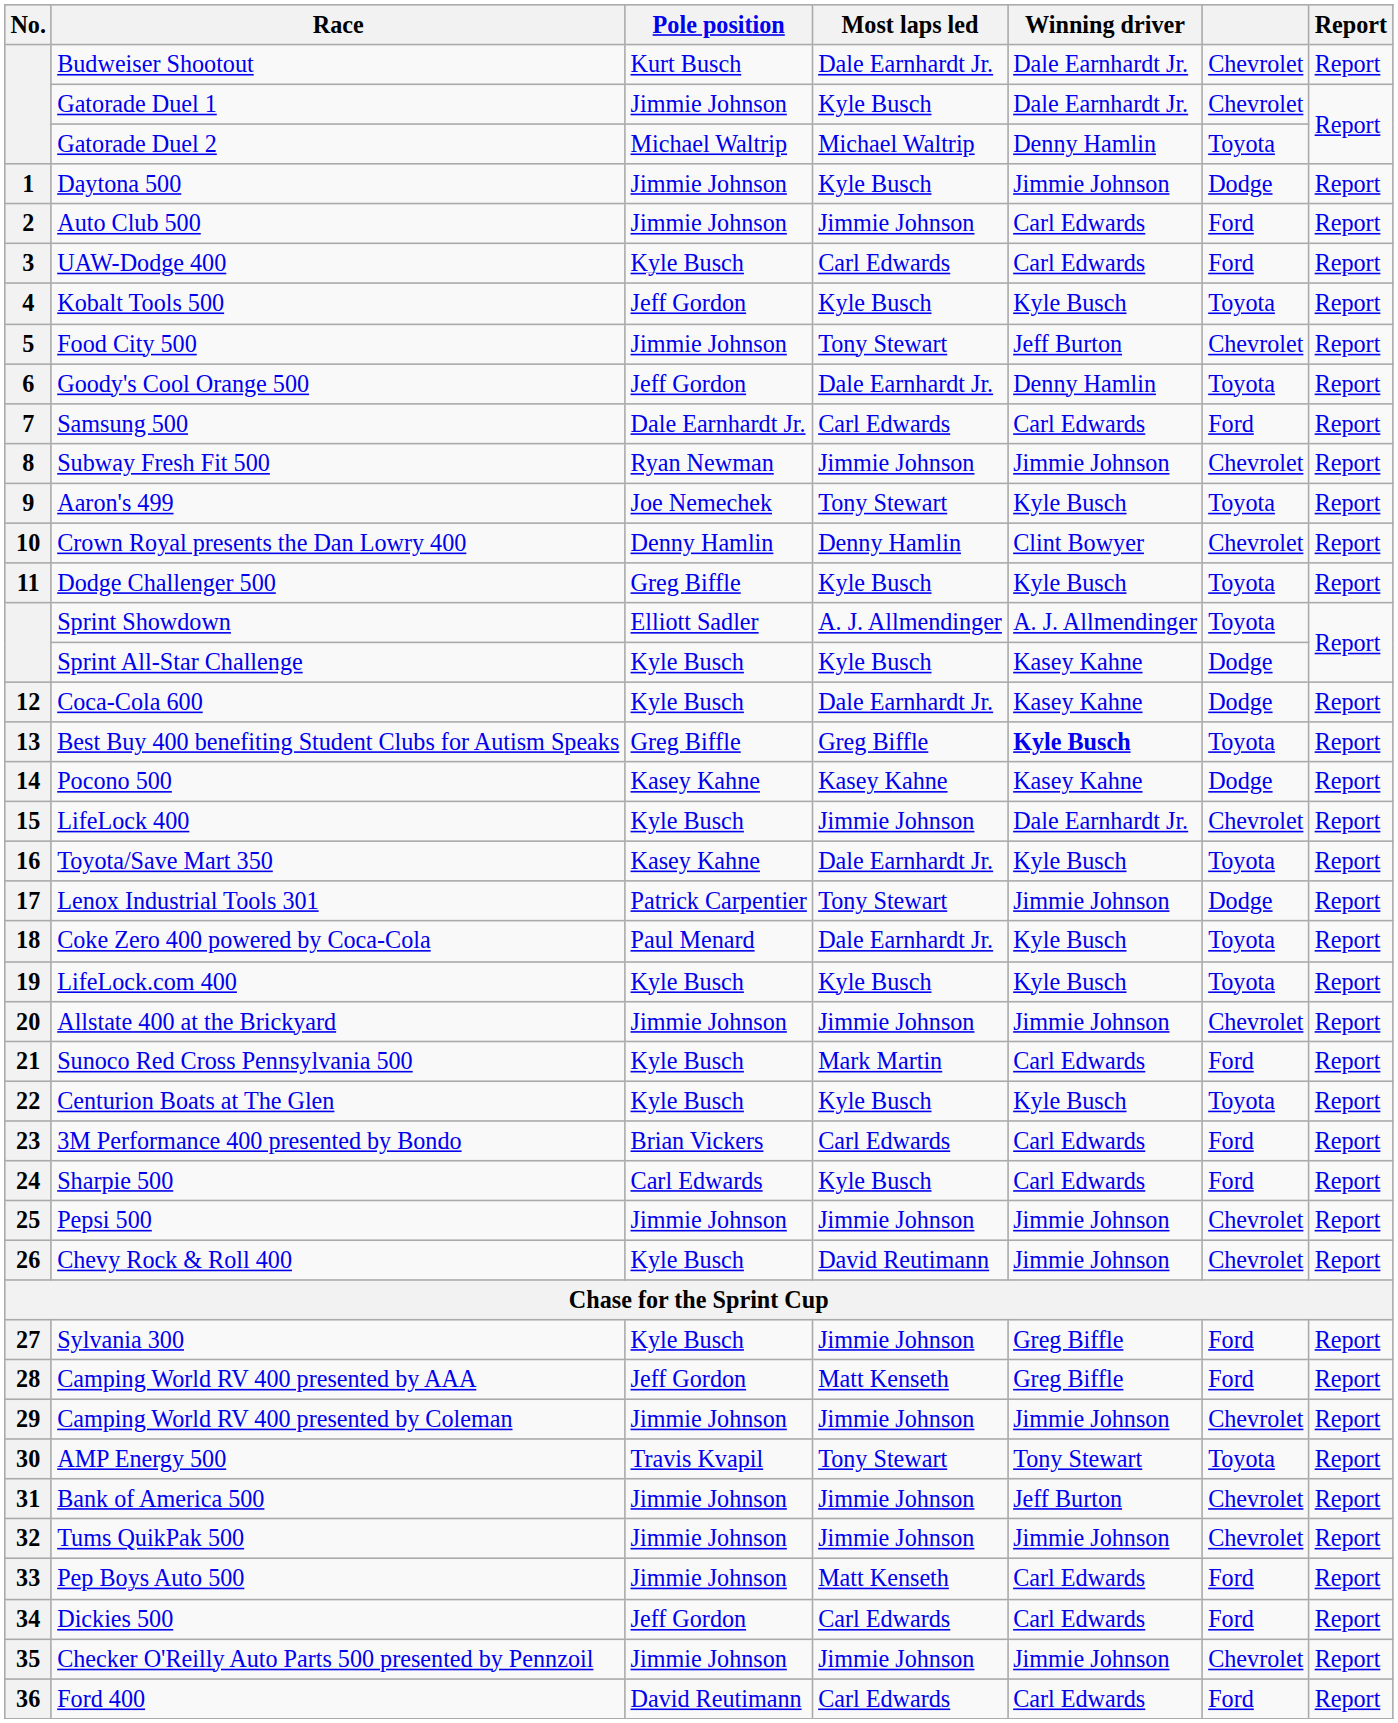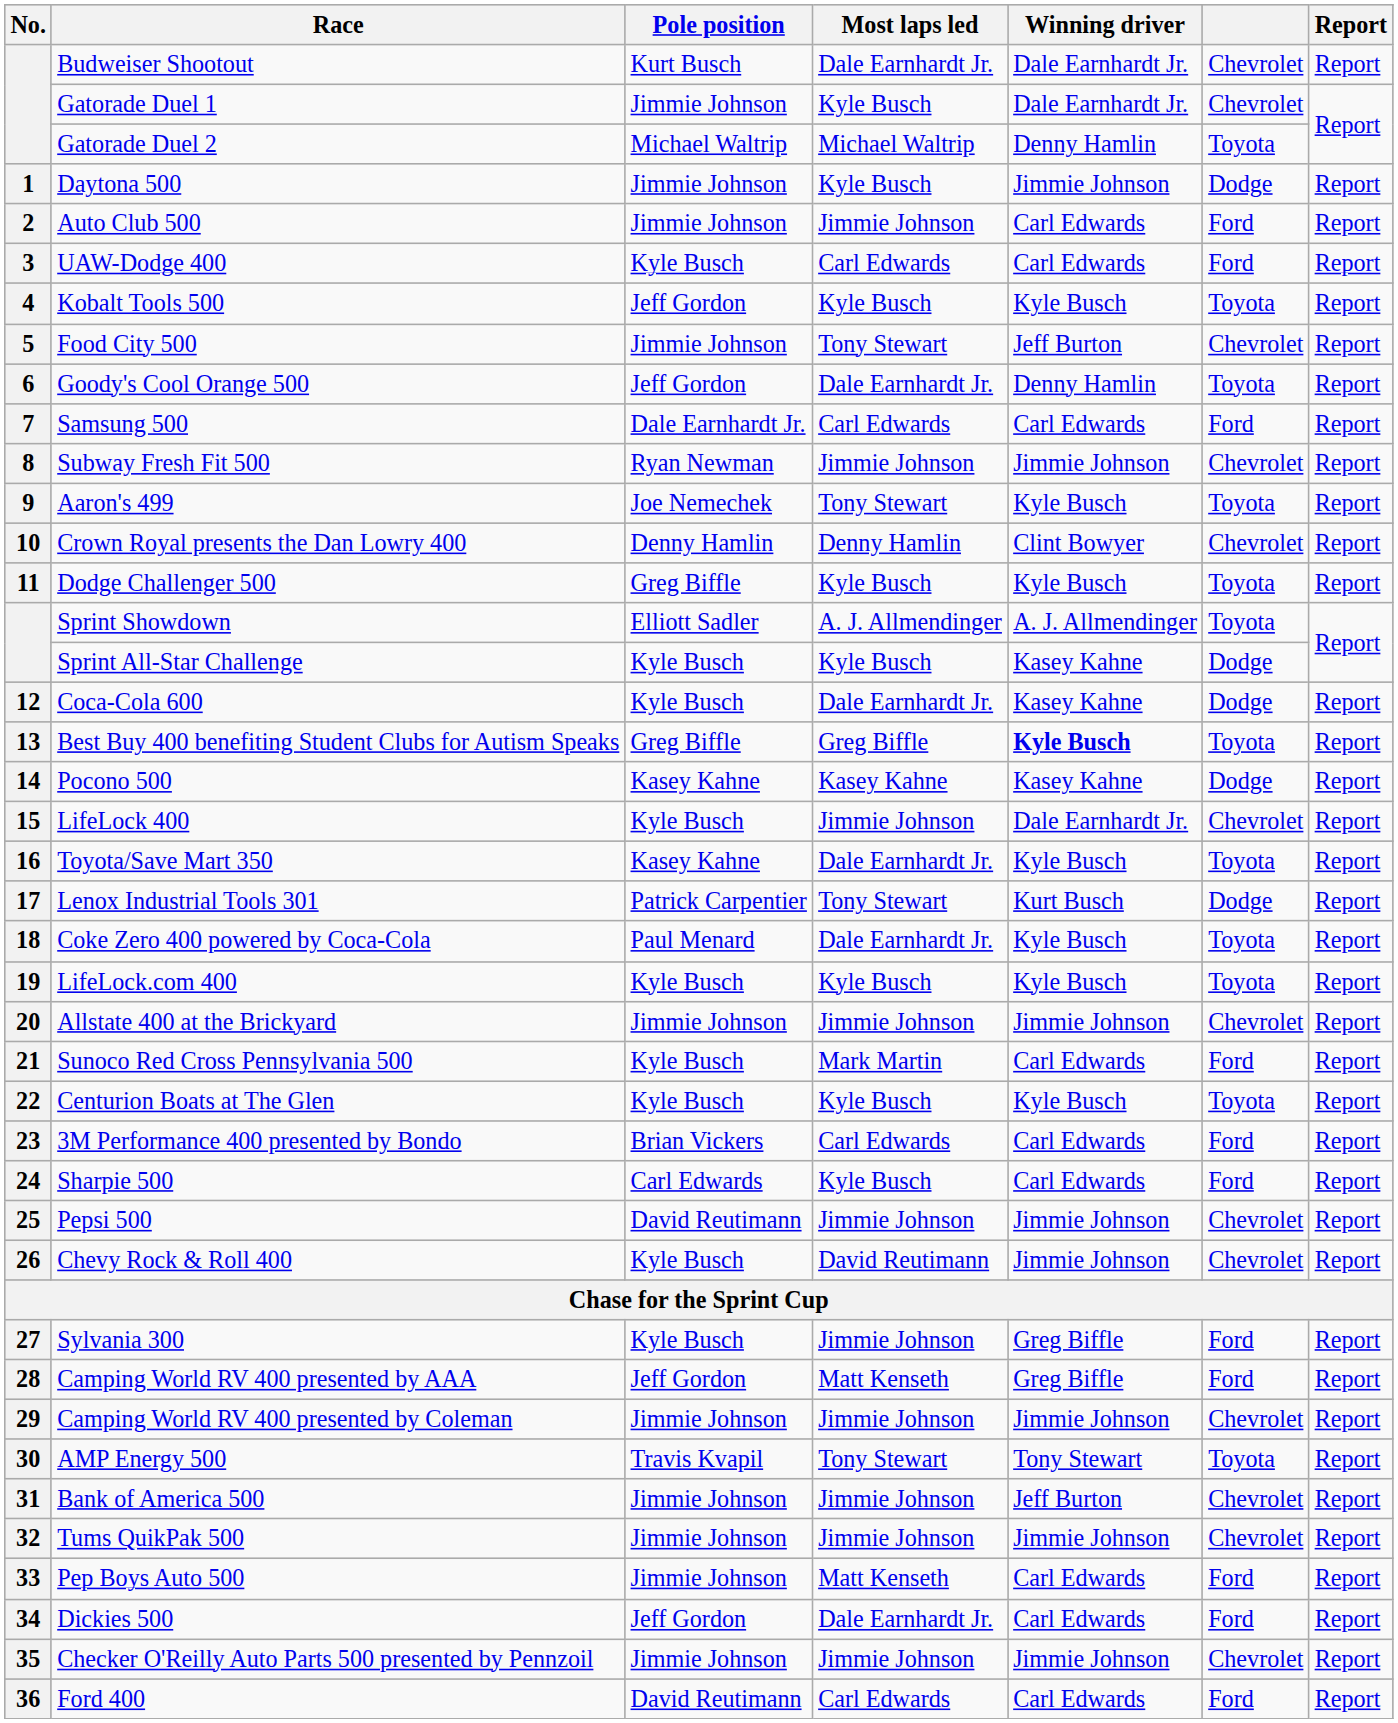Lenox Industrial Tools 301 | Winning driver: Jimmie Johnson -> Kurt Busch
Pepsi 500 | Pole position: Jimmie Johnson -> David Reutimann
Dickies 500 | Most laps led: Carl Edwards -> Dale Earnhardt Jr.
